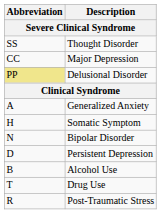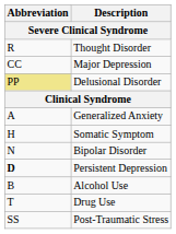Thought Disorder | Abbreviation: SS -> R
Persistent Depression | Abbreviation: normal -> bold
Post-Traumatic Stress | Abbreviation: R -> SS
